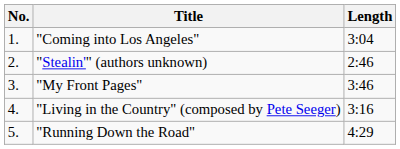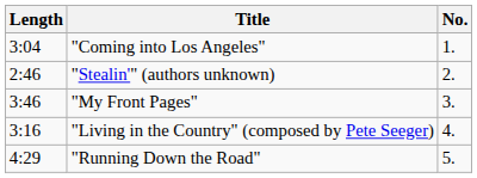columns swapped: No. <-> Length
